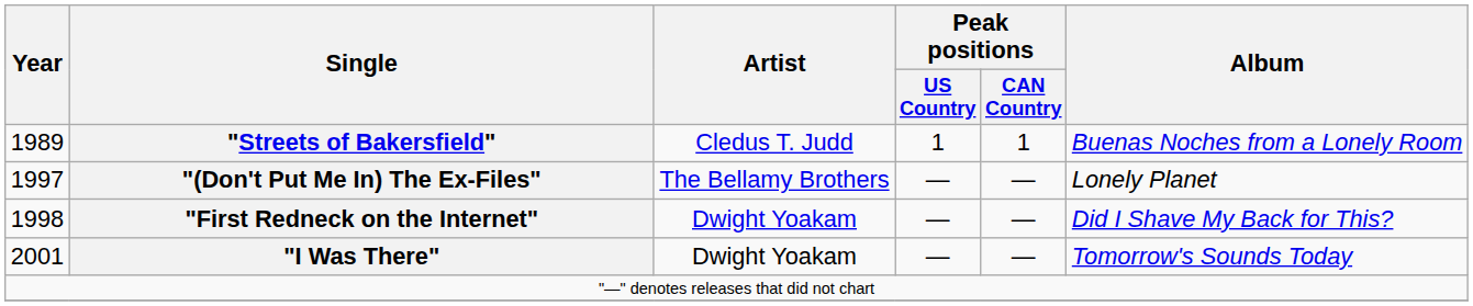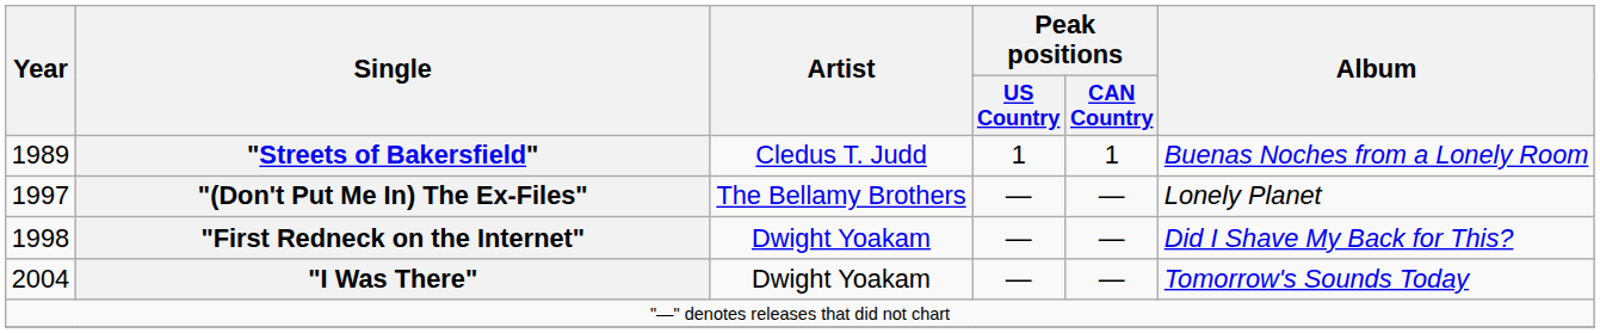"I Was There" | Year: 2001 -> 2004
